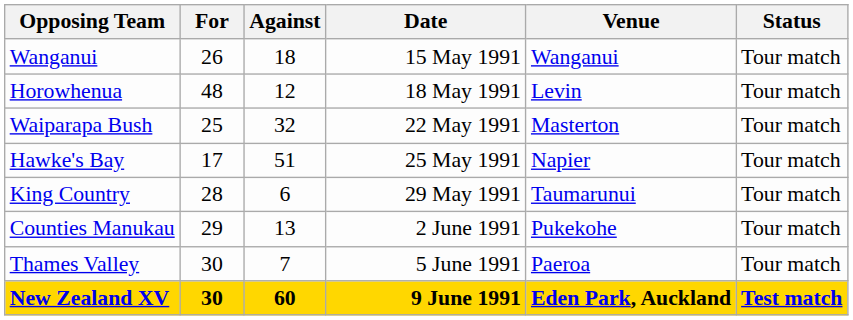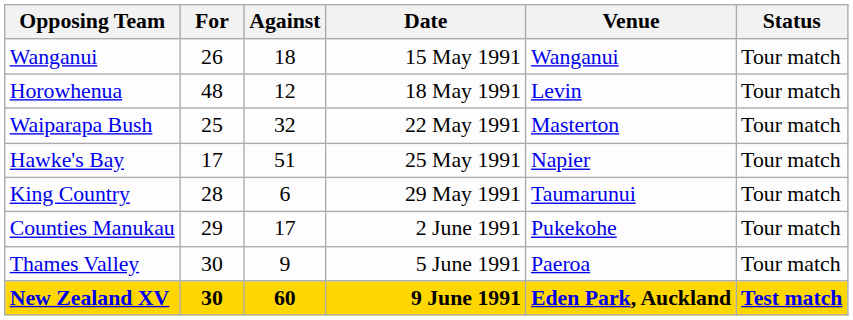Counties Manukau | Against: 13 -> 17
Thames Valley | Against: 7 -> 9
